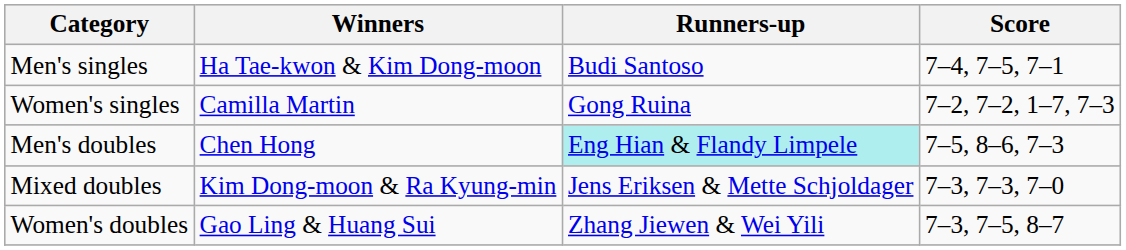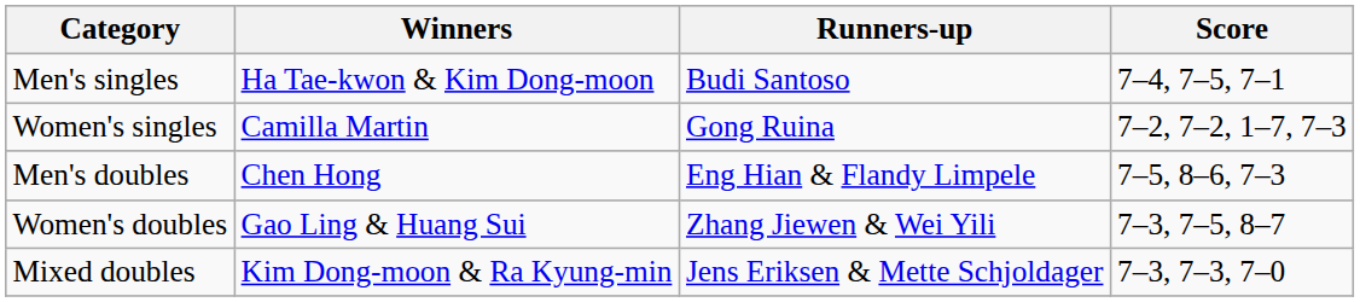Men's doubles | Runners-up: paleturquoise background -> no background
rows swapped: Women's doubles <-> Mixed doubles
